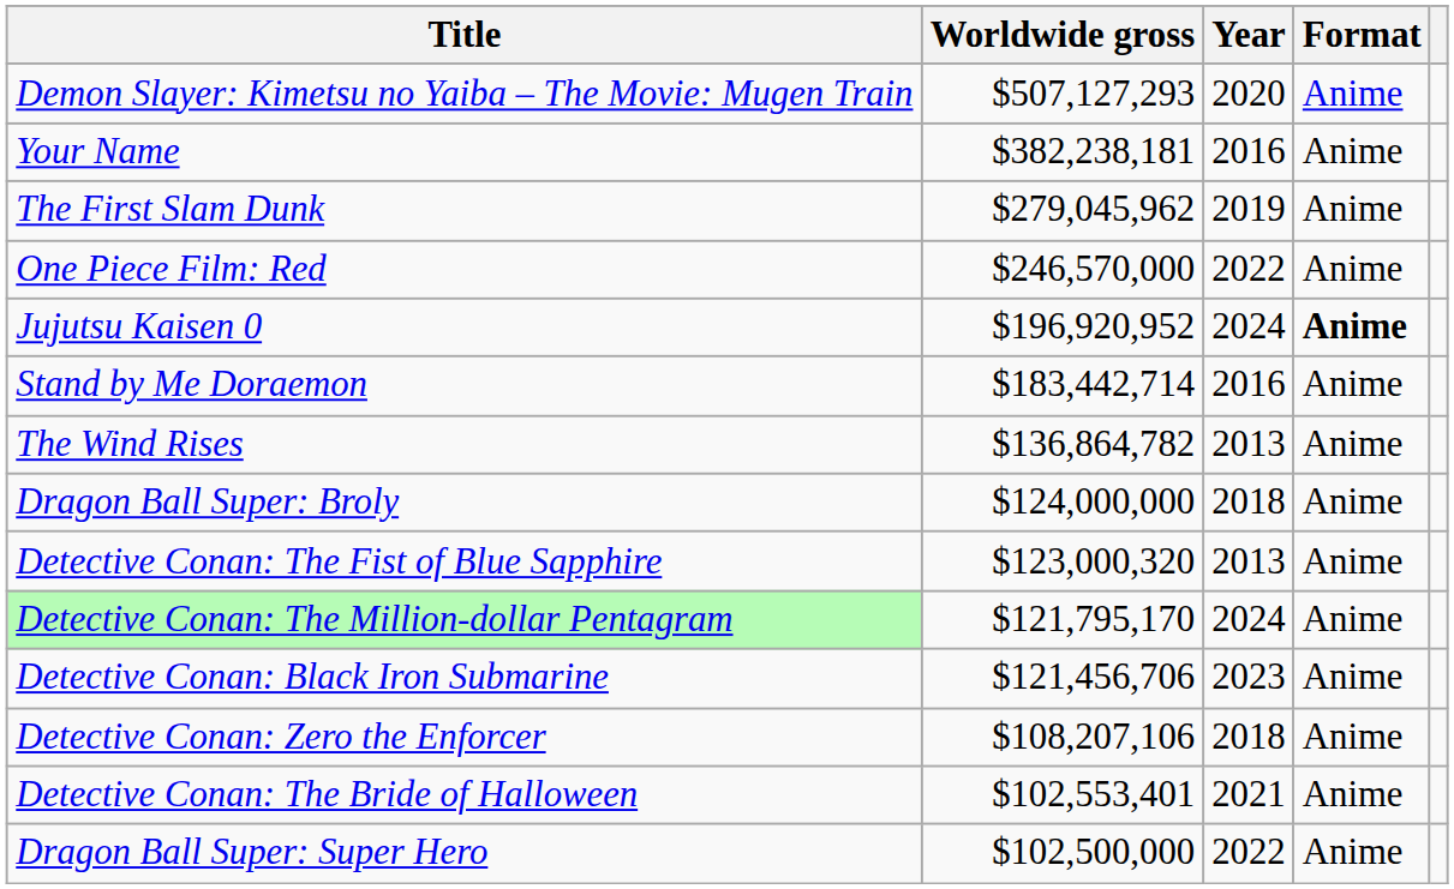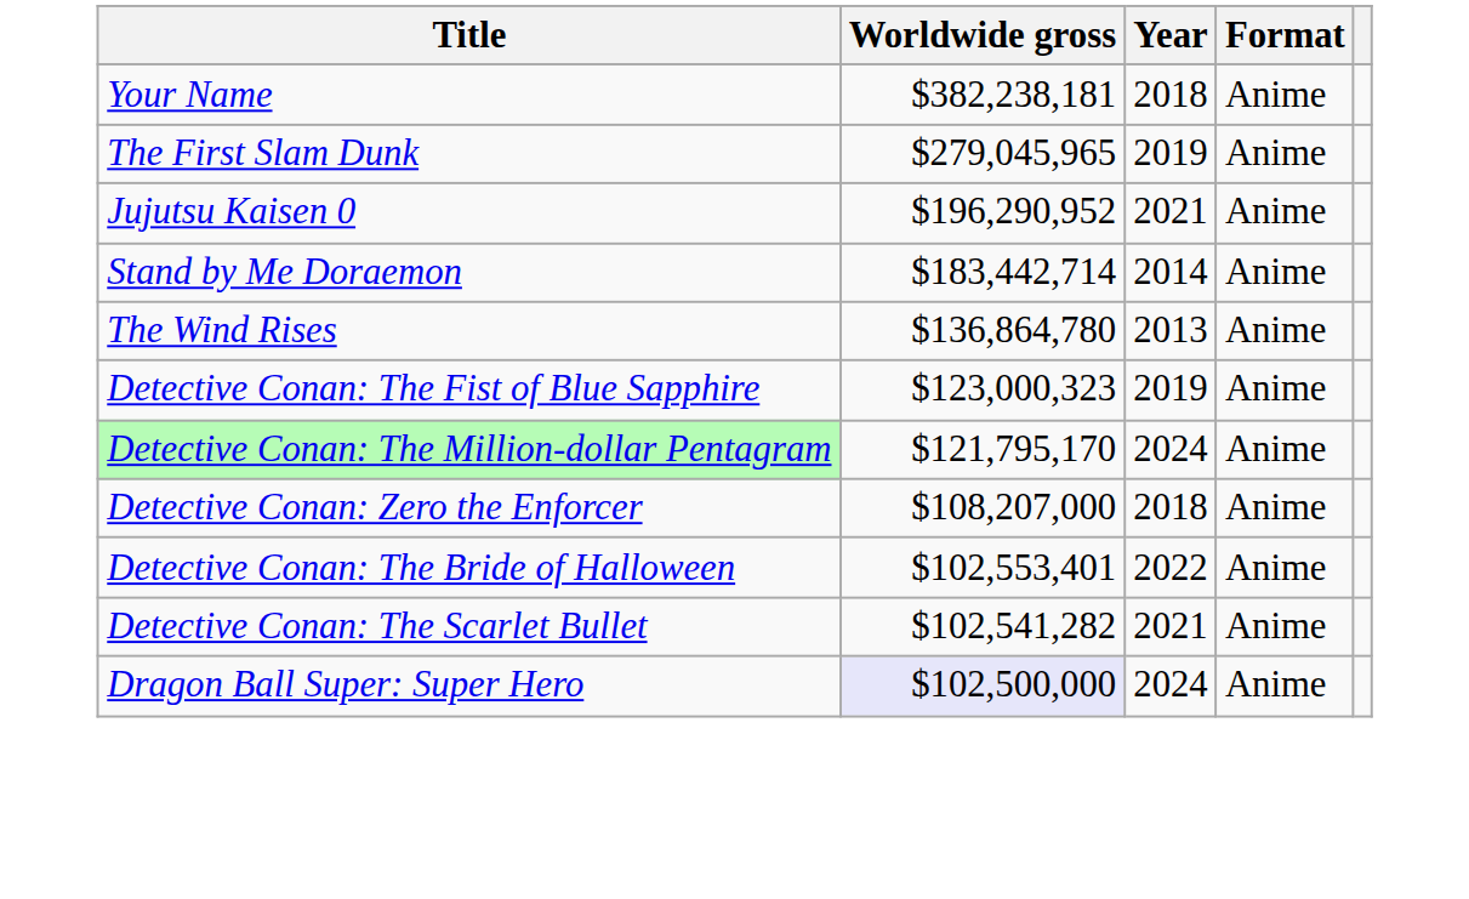- row: Demon Slayer: Kimetsu no Yaiba – The Movie: Mugen Train | $507,127,293 | 2020 | Anime
Your Name | Year: 2016 -> 2018
The First Slam Dunk | Worldwide gross: $279,045,962 -> $279,045,965
- row: One Piece Film: Red | $246,570,000 | 2022 | Anime
Jujutsu Kaisen 0 | Worldwide gross: $196,920,952 -> $196,290,952
Jujutsu Kaisen 0 | Year: 2024 -> 2021
Jujutsu Kaisen 0 | Format: bold -> normal
Stand by Me Doraemon | Year: 2016 -> 2014
The Wind Rises | Worldwide gross: $136,864,782 -> $136,864,780
- row: Dragon Ball Super: Broly | $124,000,000 | 2018 | Anime
Detective Conan: The Fist of Blue Sapphire | Worldwide gross: $123,000,320 -> $123,000,323
Detective Conan: The Fist of Blue Sapphire | Year: 2013 -> 2019
- row: Detective Conan: Black Iron Submarine | $121,456,706 | 2023 | Anime
Detective Conan: Zero the Enforcer | Worldwide gross: $108,207,106 -> $108,207,000
Detective Conan: The Bride of Halloween | Year: 2021 -> 2022
+ row: Detective Conan: The Scarlet Bullet | $102,541,282 | 2021 | Anime
Dragon Ball Super: Super Hero | Worldwide gross: no background -> lavender background
Dragon Ball Super: Super Hero | Year: 2022 -> 2024
